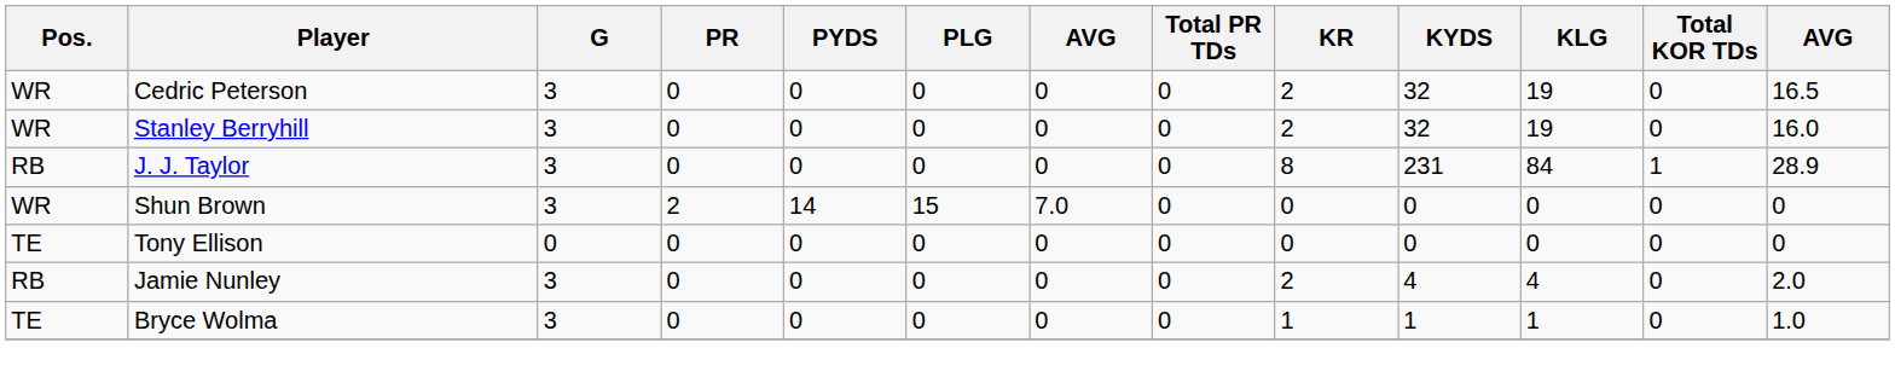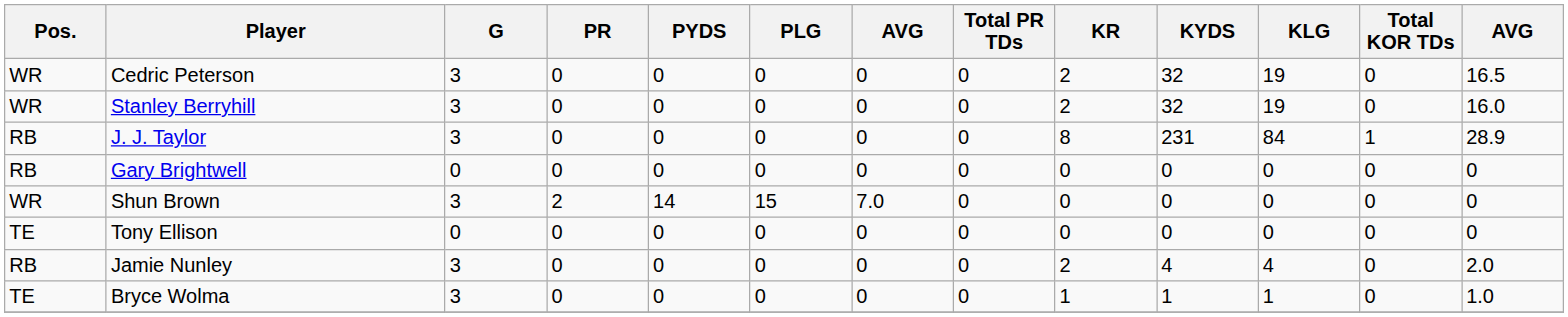+ row: RB | Gary Brightwell | 0 | 0 | 0 | 0 | 0 | 0 | 0 | 0 | 0 | 0 | 0
